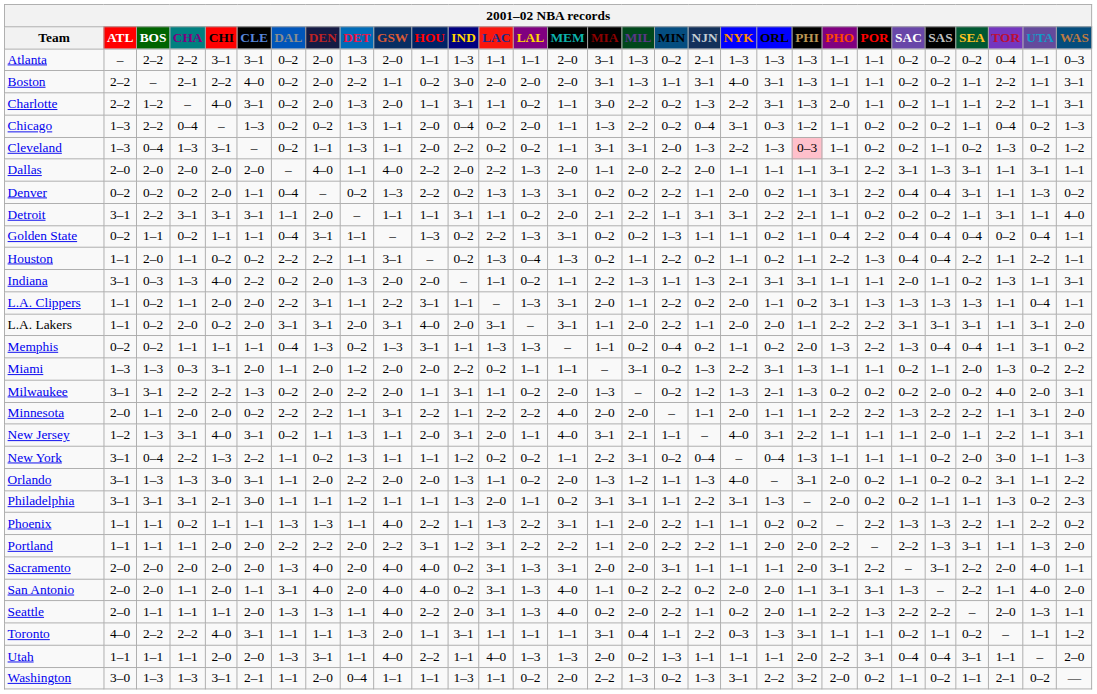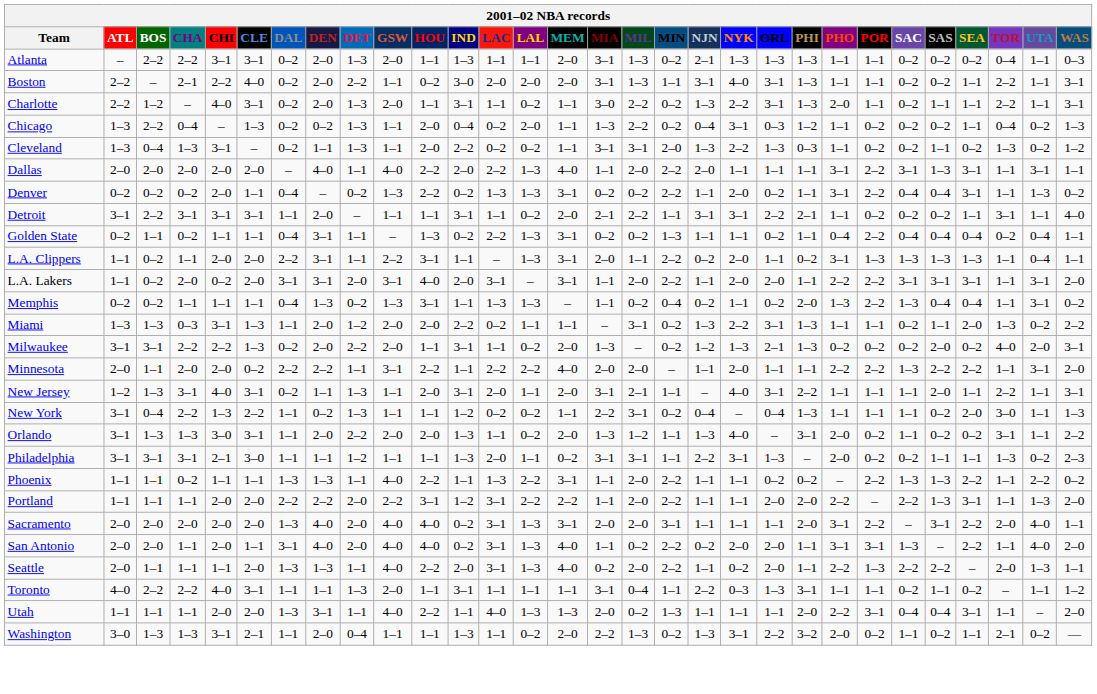Cleveland | PHI: pink background -> no background
Dallas | MEM: 2–0 -> 4–0
- row: Houston | 1–1 | 2–0 | 1–1 | 0–2 | 0–2 | 2–2 | 2–2 | 1–1 | 3–1 | – | 0–2 | 1–3 | 0–4 | 1–3 | 0–2 | 1–1 | 2–2 | 0–2 | 1–1 | 0–2 | 1–1 | 2–2 | 1–3 | 0–4 | 0–4 | 2–2 | 1–1 | 2–2 | 1–1
- row: Indiana | 3–1 | 0–3 | 1–3 | 4–0 | 2–2 | 0–2 | 2–0 | 1–3 | 2–0 | 2–0 | – | 1–1 | 0–2 | 1–1 | 2–2 | 1–3 | 1–1 | 1–3 | 2–1 | 3–1 | 3–1 | 1–1 | 1–1 | 2–0 | 1–1 | 0–2 | 1–3 | 1–1 | 3–1
Miami | CLE: 2–0 -> 1–3
New Jersey | MEM: 4–0 -> 2–0
Portland | NJN: 2–2 -> 1–1
